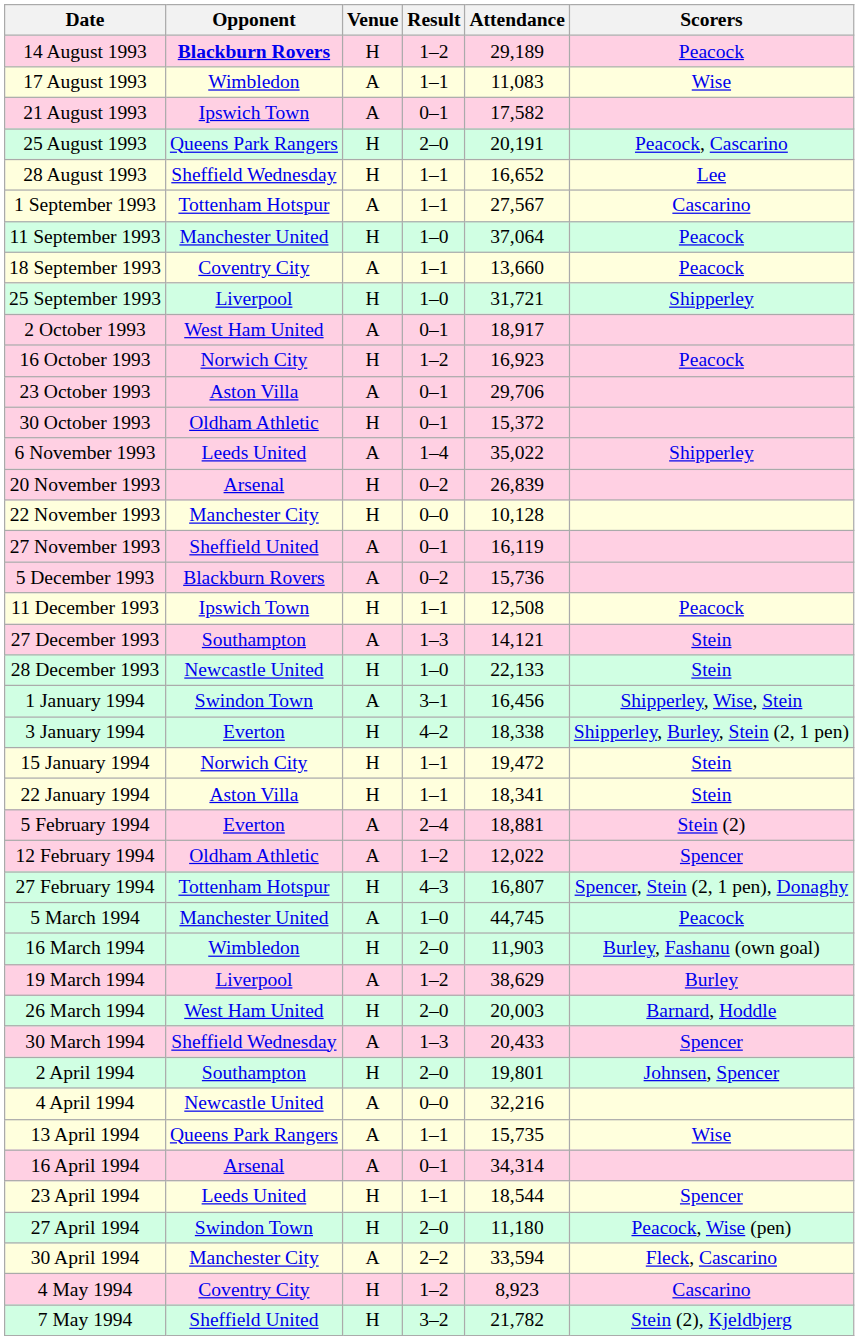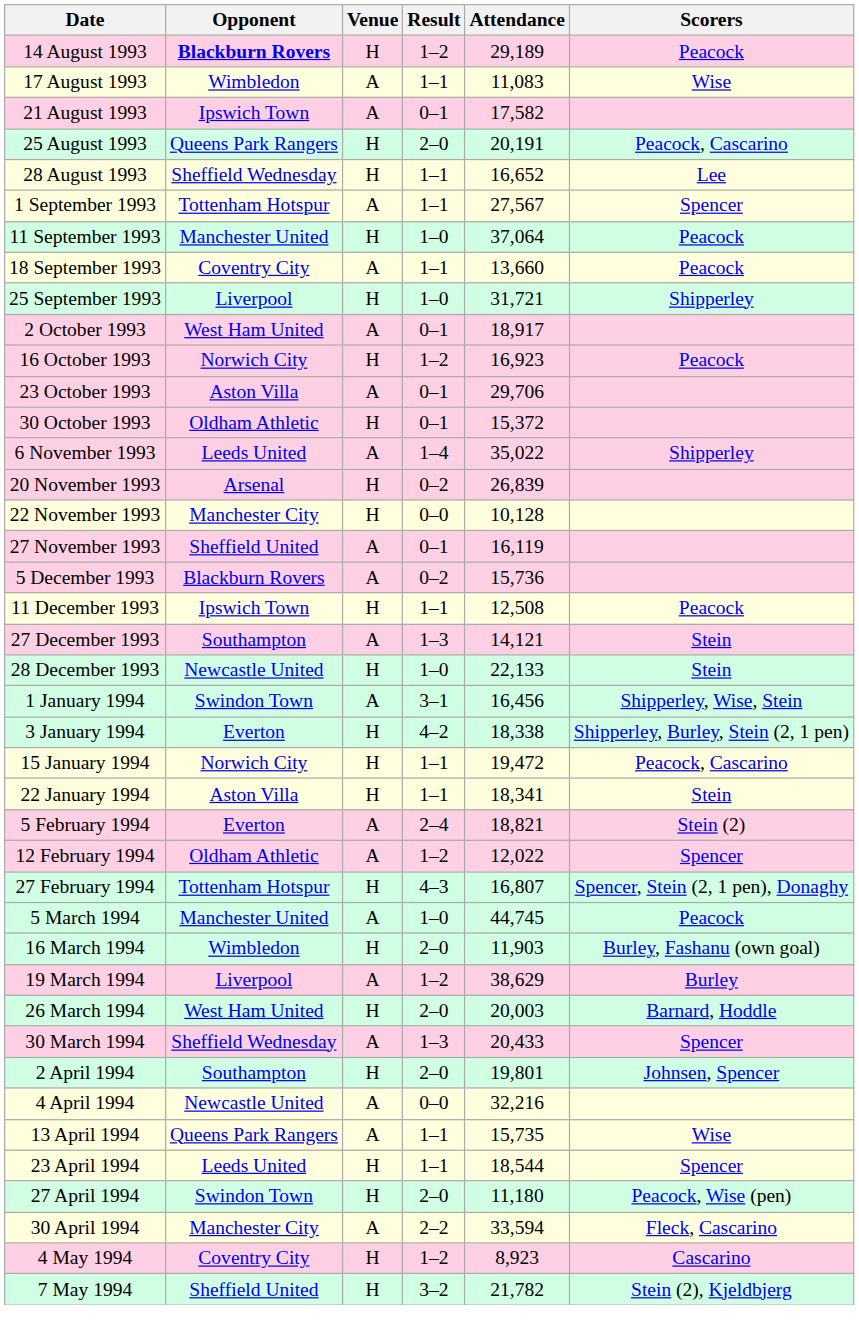1 September 1993 | Scorers: Cascarino -> Spencer
15 January 1994 | Scorers: Stein -> Peacock, Cascarino
5 February 1994 | Attendance: 18,881 -> 18,821
- row: 16 April 1994 | Arsenal | A | 0–1 | 34,314
